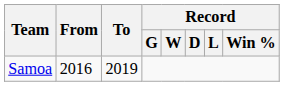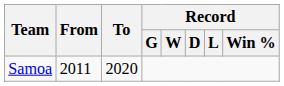Samoa | From: 2016 -> 2011
Samoa | To: 2019 -> 2020
